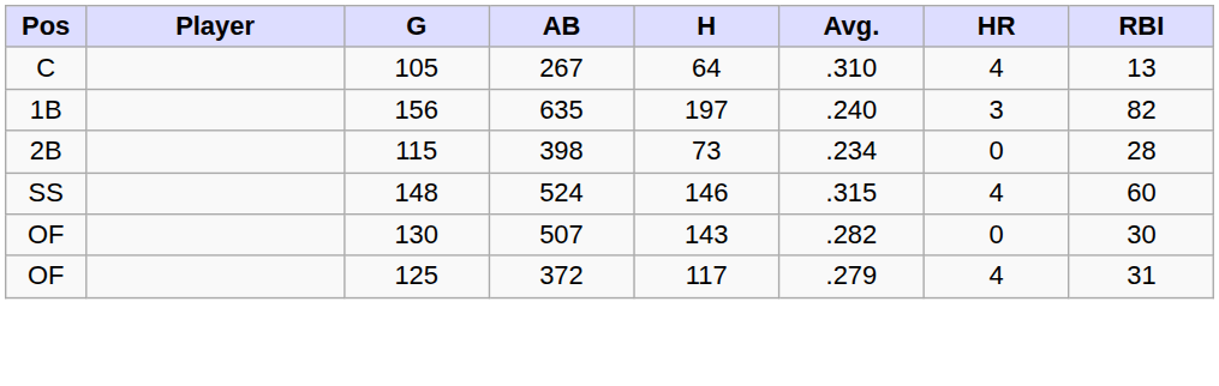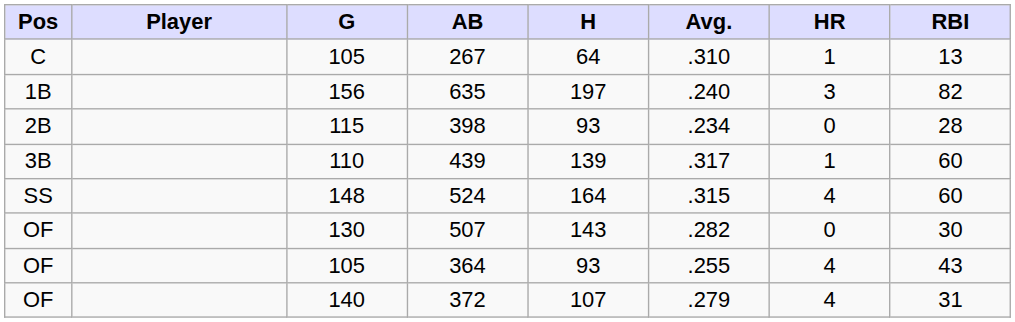267 | HR: 4 -> 1
398 | H: 73 -> 93
+ row: 3B | 110 | 439 | 139 | .317 | 1 | 60
524 | H: 146 -> 164
+ row: OF | 105 | 364 | 93 | .255 | 4 | 43
372 | G: 125 -> 140
372 | H: 117 -> 107
